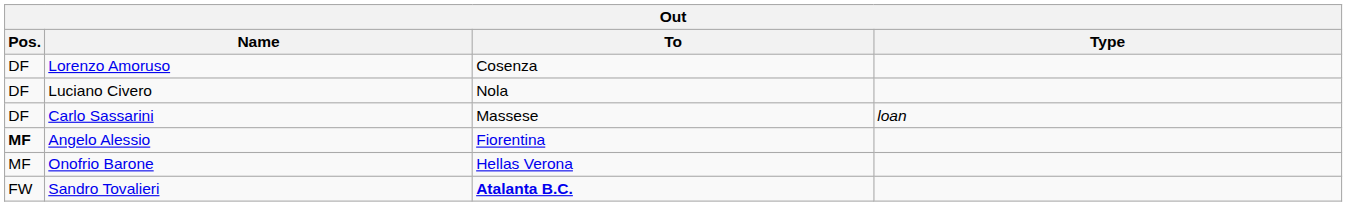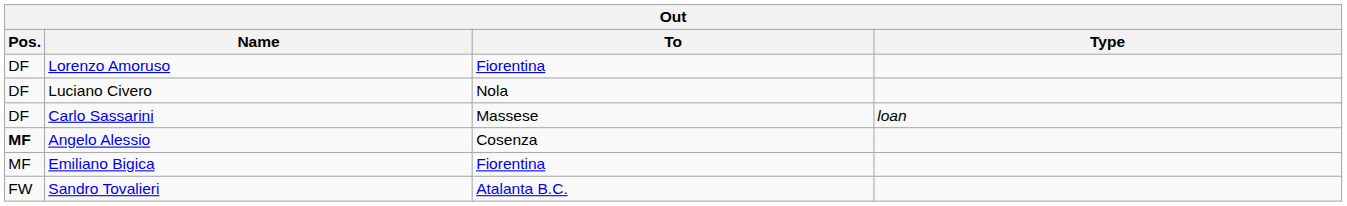Lorenzo Amoruso | To: Cosenza -> Fiorentina
Angelo Alessio | To: Fiorentina -> Cosenza
- row: MF | Onofrio Barone | Hellas Verona
+ row: MF | Emiliano Bigica | Fiorentina
Sandro Tovalieri | To: bold -> normal
